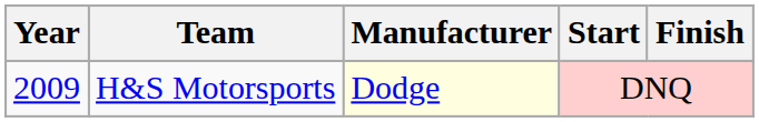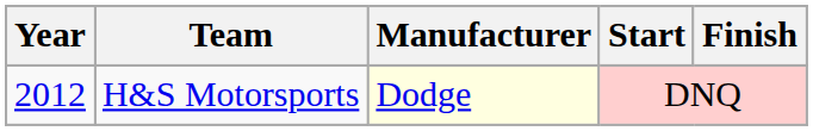H&S Motorsports | Year: 2009 -> 2012
